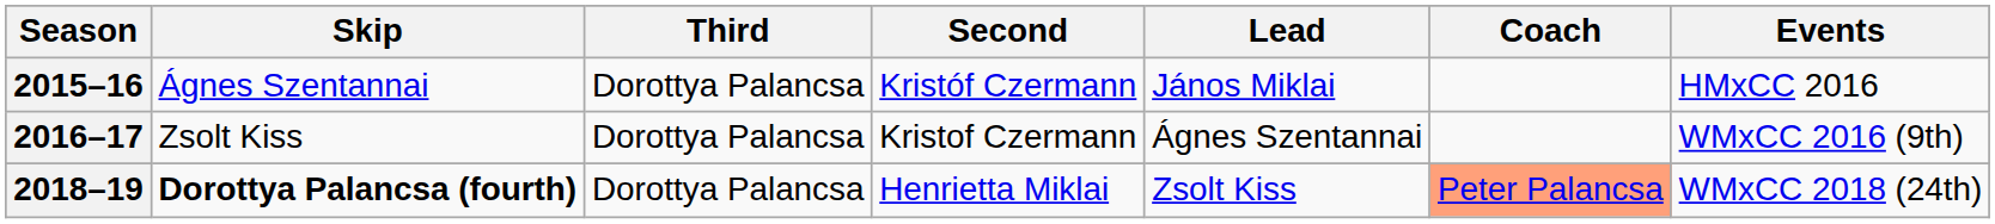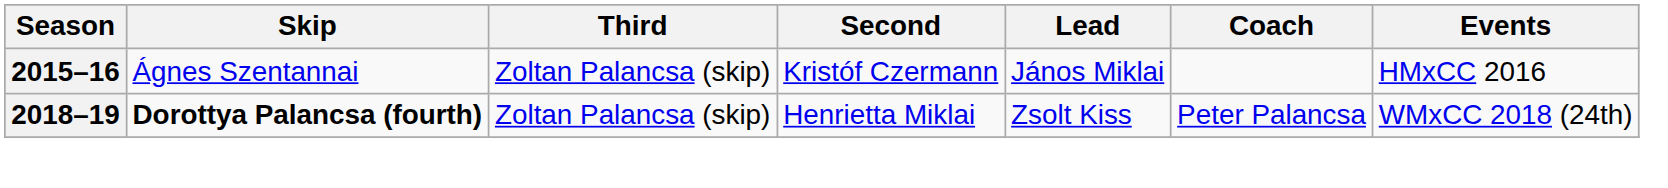2015–16 | Third: Dorottya Palancsa -> Zoltan Palancsa (skip)
- row: 2016–17 | Zsolt Kiss | Dorottya Palancsa | Kristof Czermann | Ágnes Szentannai | WMxCC 2016 (9th)
2018–19 | Third: Dorottya Palancsa -> Zoltan Palancsa (skip)
2018–19 | Coach: lightsalmon background -> no background
